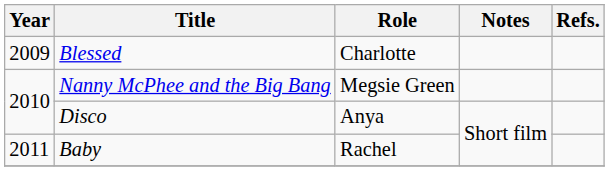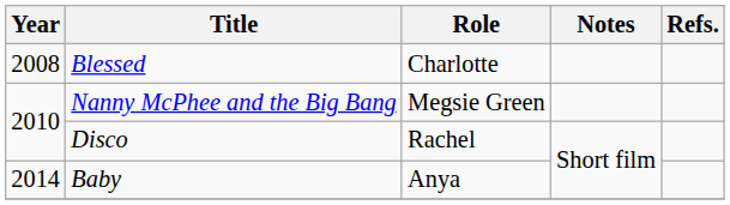Blessed | Year: 2009 -> 2008
Disco | Role: Anya -> Rachel
Baby | Year: 2011 -> 2014
Baby | Role: Rachel -> Anya
